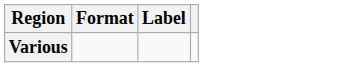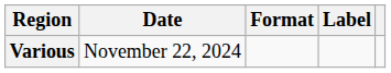+ column: Date | November 22, 2024
